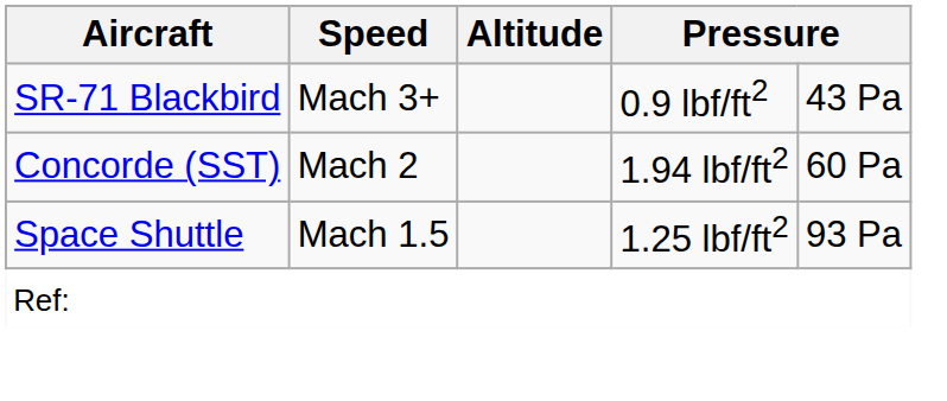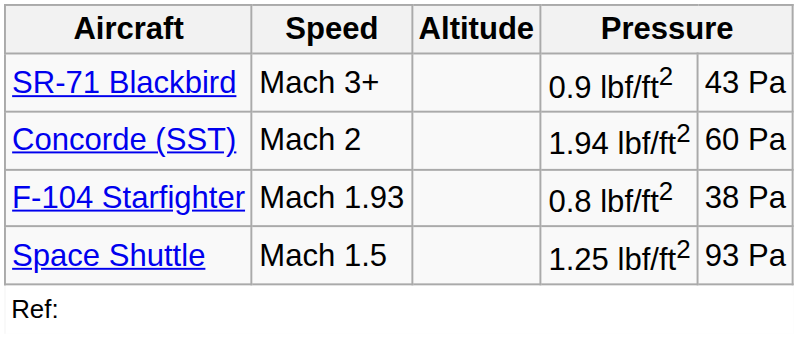+ row: F-104 Starfighter | Mach 1.93 | 0.8 lbf/ft2 | 38 Pa
